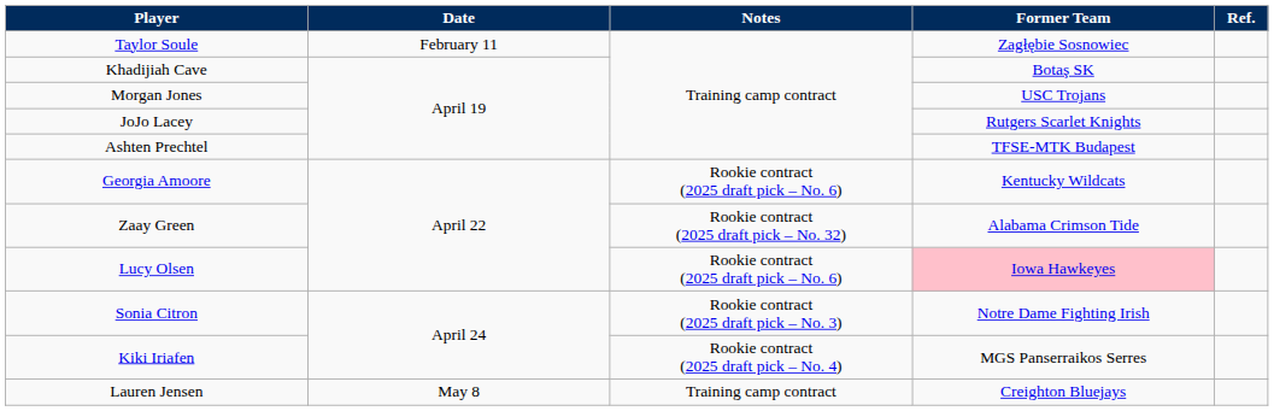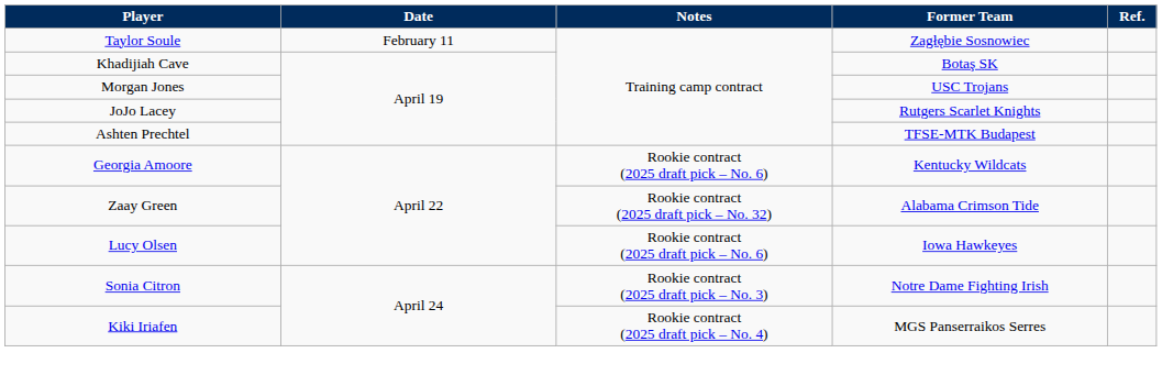Lucy Olsen | Former Team: pink background -> no background
- row: Lauren Jensen | May 8 | Training camp contract | Creighton Bluejays
